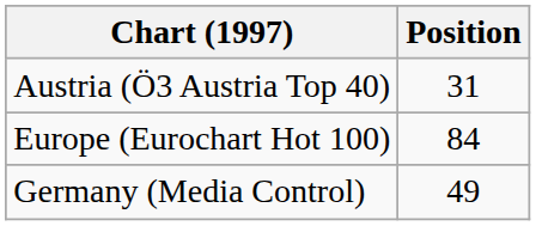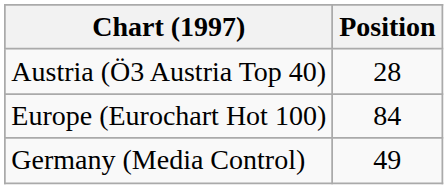Austria (Ö3 Austria Top 40) | Position: 31 -> 28
